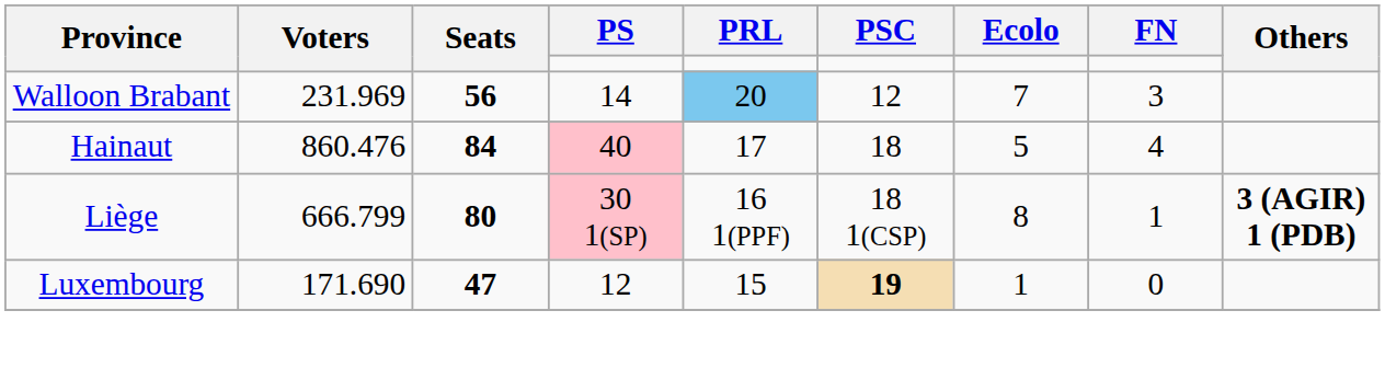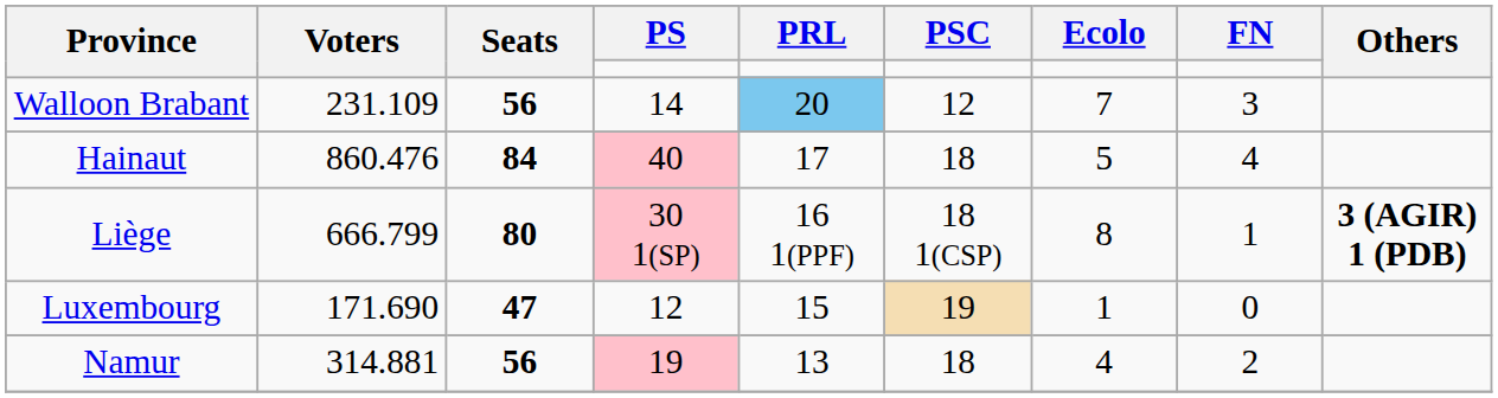Walloon Brabant | Voters: 231.969 -> 231.109
Luxembourg | PSC: bold -> normal
+ row: Namur | 314.881 | 56 | 19 | 13 | 18 | 4 | 2
